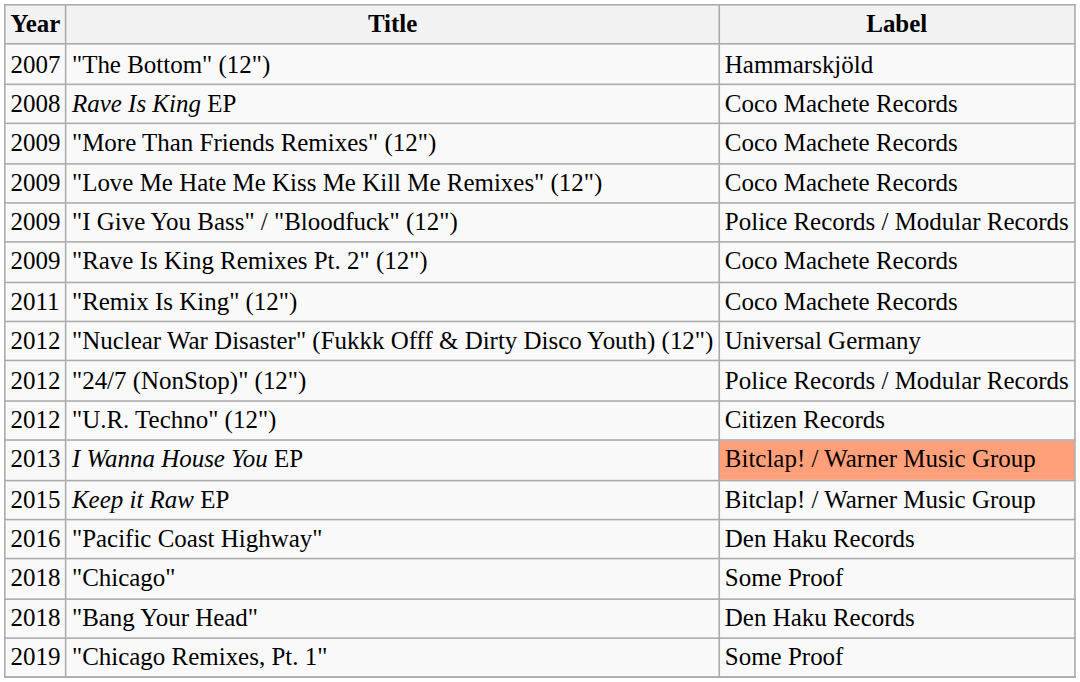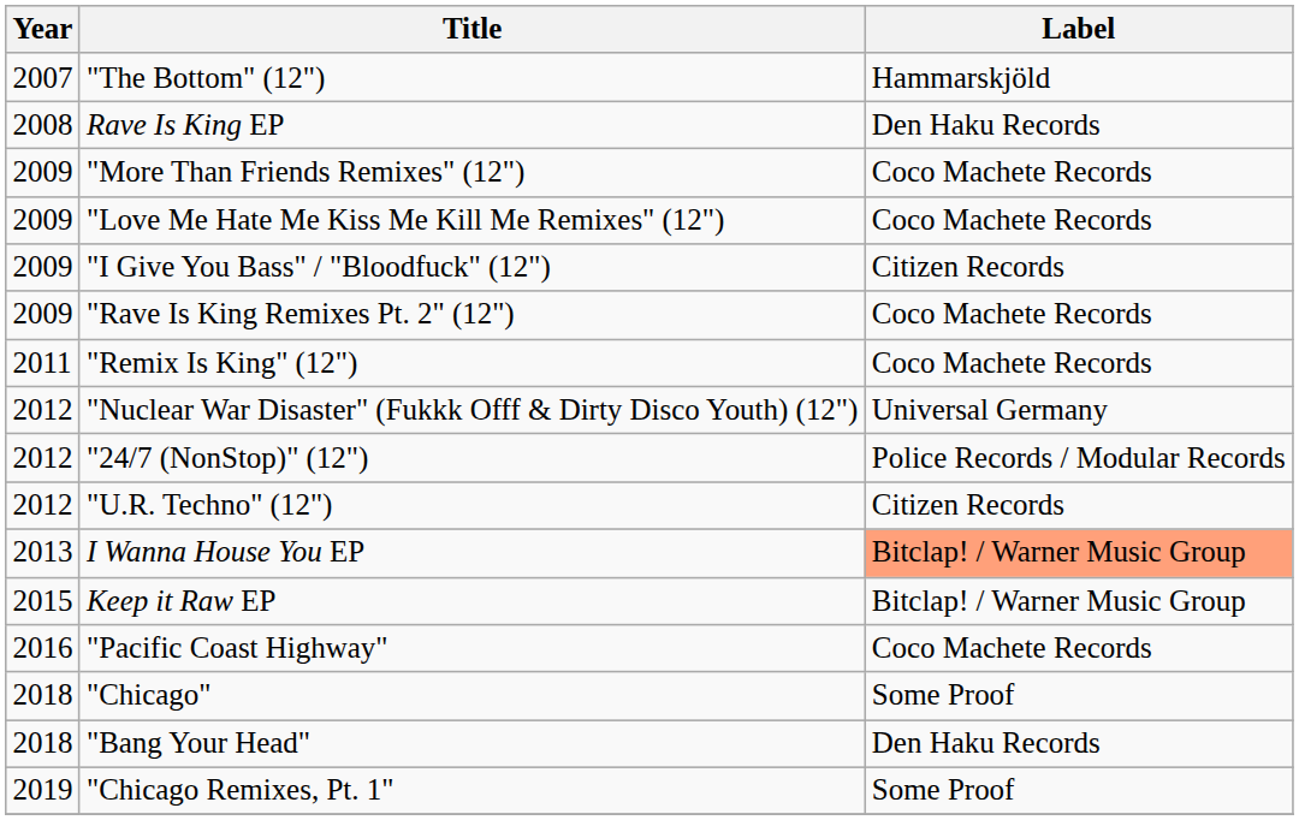Rave Is King EP | Label: Coco Machete Records -> Den Haku Records
"I Give You Bass" / "Bloodfuck" (12") | Label: Police Records / Modular Records -> Citizen Records
"Pacific Coast Highway" | Label: Den Haku Records -> Coco Machete Records
